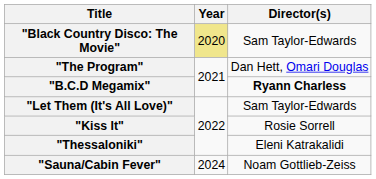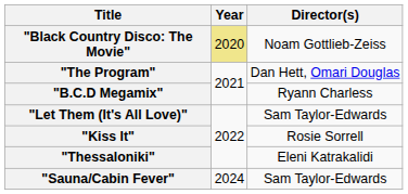"Black Country Disco: The Movie" | Director(s): Sam Taylor-Edwards -> Noam Gottlieb-Zeiss
"B.C.D Megamix" | Director(s): bold -> normal
"Sauna/Cabin Fever" | Director(s): Noam Gottlieb-Zeiss -> Sam Taylor-Edwards
